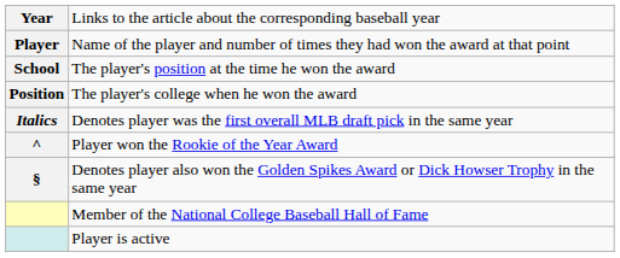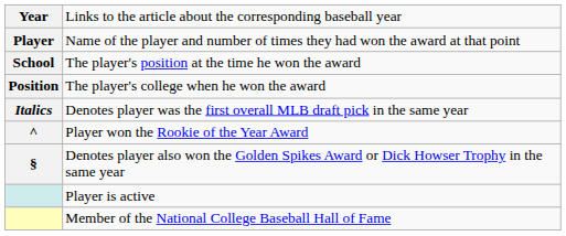rows swapped: Member of the National College Baseball Hall of Fame <-> Player is active
